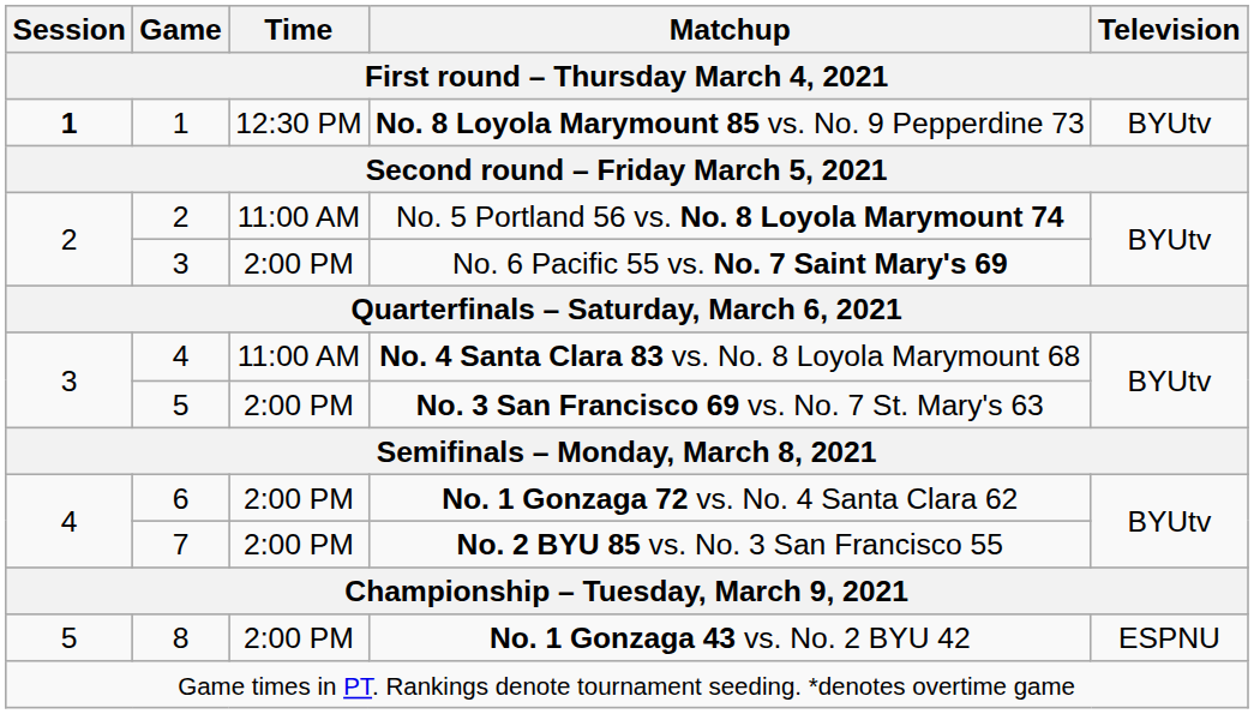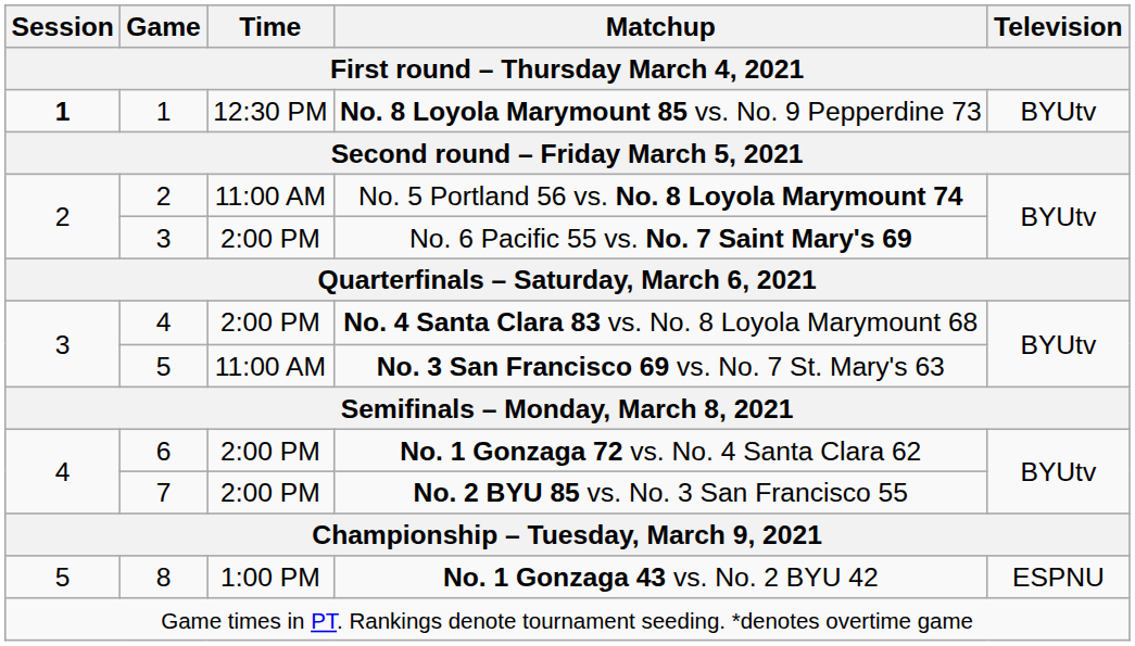No. 4 Santa Clara 83 vs. No. 8 Loyola Marymount 68 | Time: 11:00 AM -> 2:00 PM
No. 3 San Francisco 69 vs. No. 7 St. Mary's 63 | Time: 2:00 PM -> 11:00 AM
No. 1 Gonzaga 43 vs. No. 2 BYU 42 | Time: 2:00 PM -> 1:00 PM
